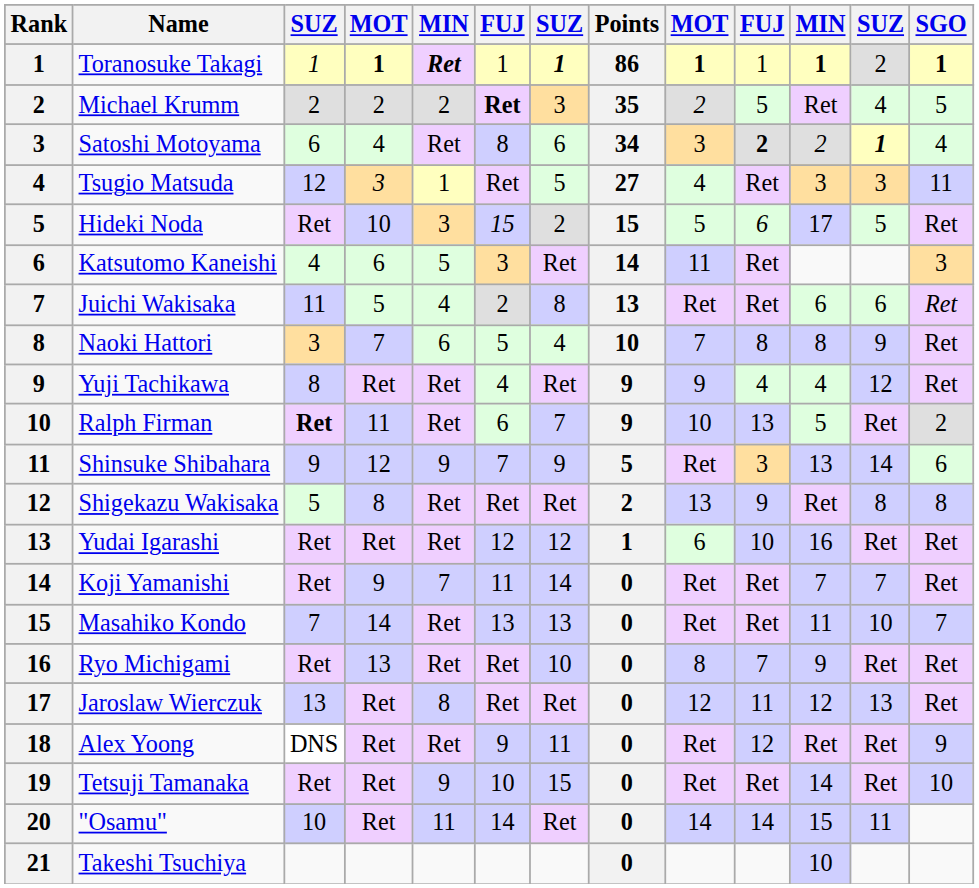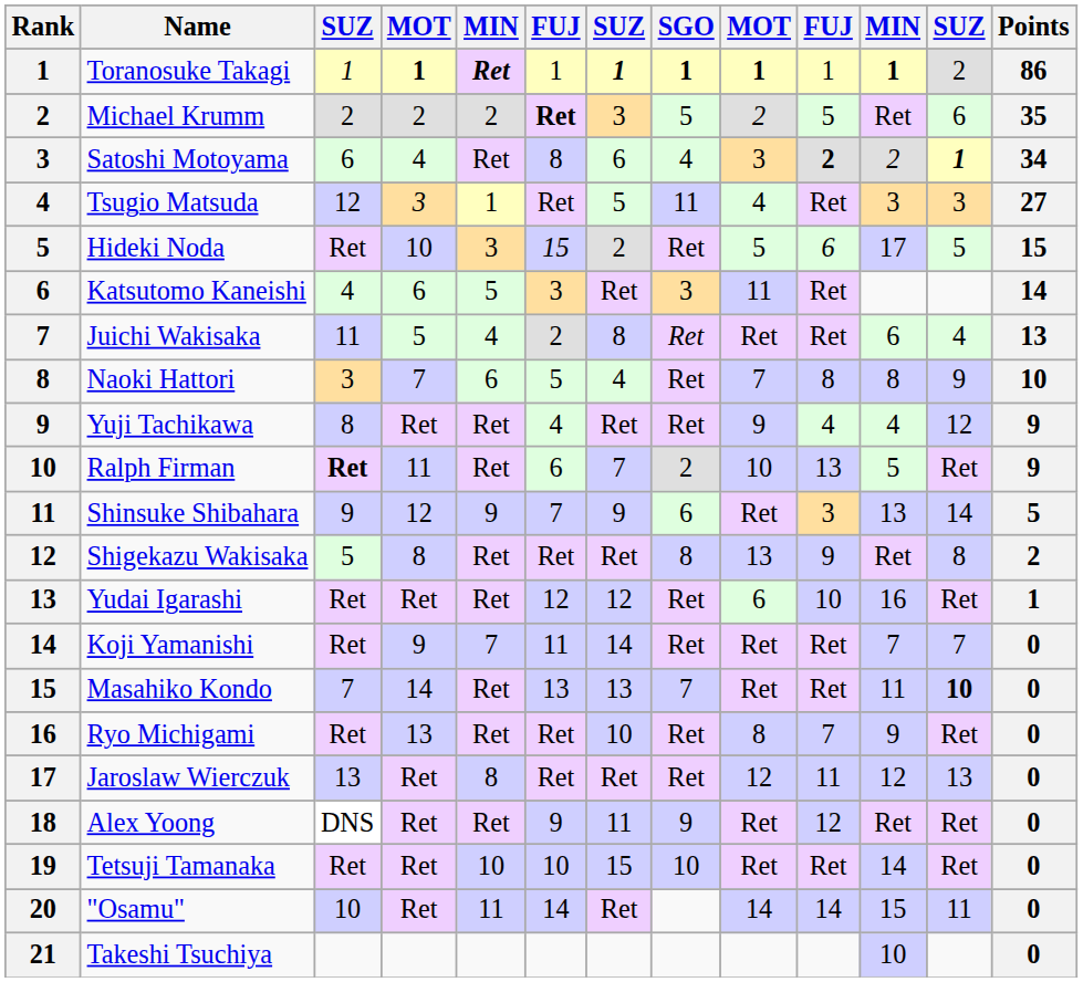columns swapped: SGO <-> Points
Michael Krumm | column 12: 4 -> 6
Juichi Wakisaka | column 12: 6 -> 4
Masahiko Kondo | column 12: normal -> bold
Tetsuji Tamanaka | column 5: 9 -> 10
